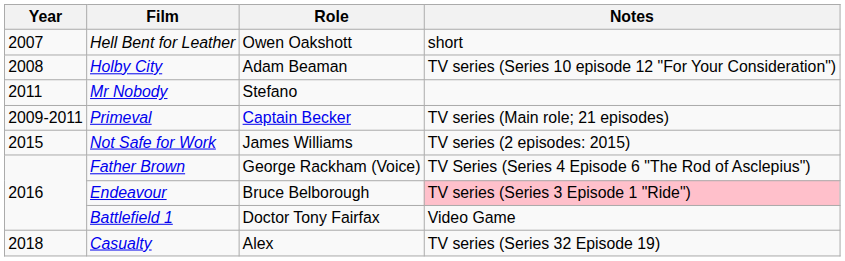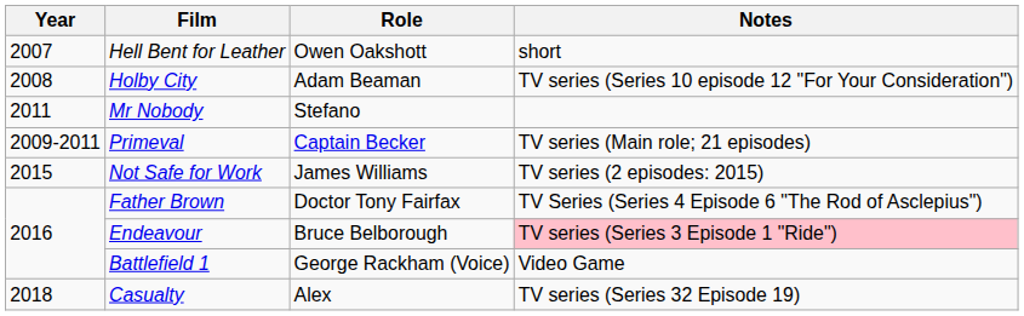Father Brown | Role: George Rackham (Voice) -> Doctor Tony Fairfax
Battlefield 1 | Role: Doctor Tony Fairfax -> George Rackham (Voice)
